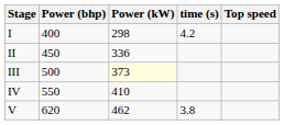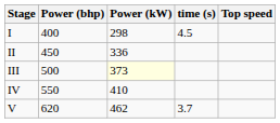I | time (s): 4.2 -> 4.5
V | time (s): 3.8 -> 3.7
